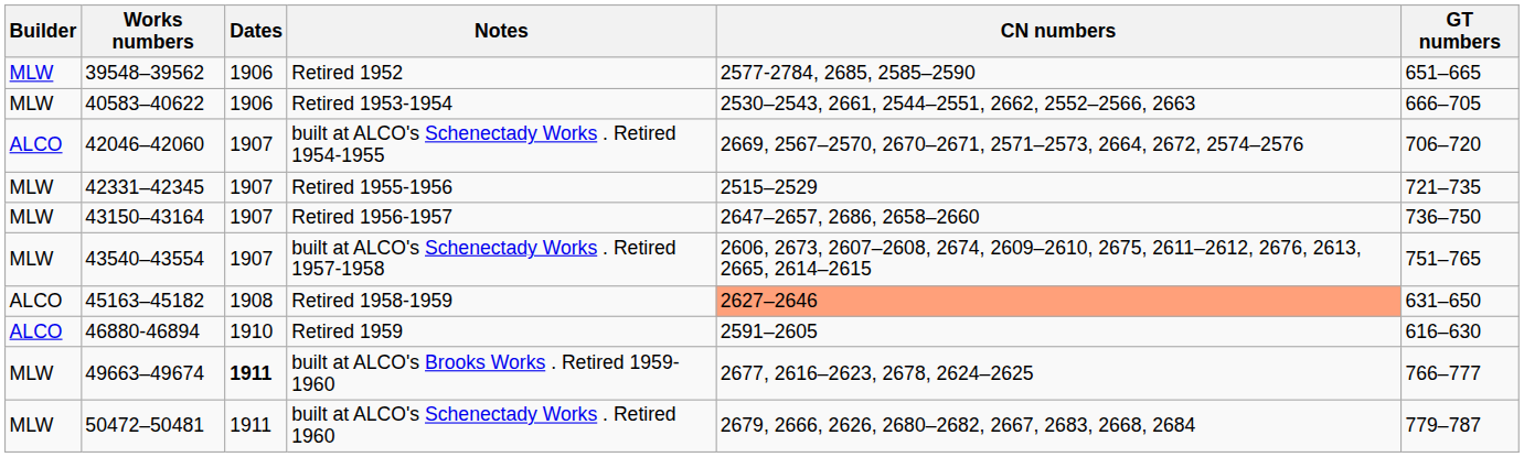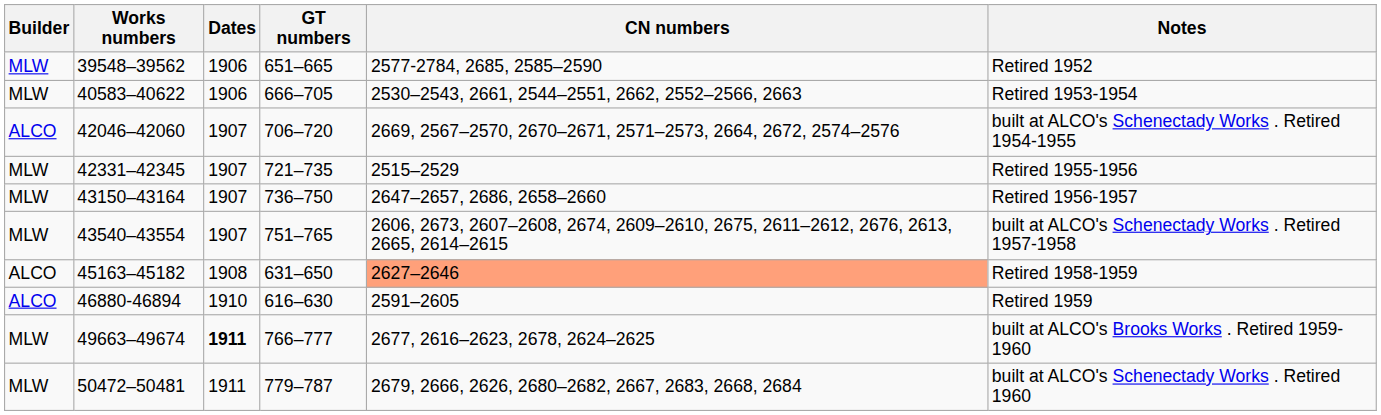columns swapped: GT numbers <-> Notes
